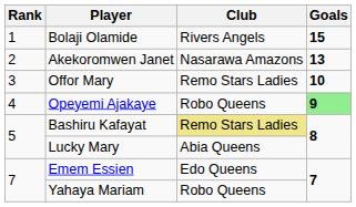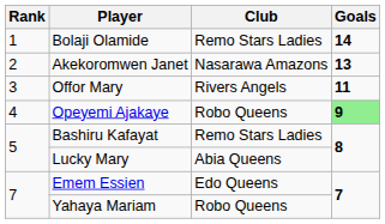Bolaji Olamide | Club: Rivers Angels -> Remo Stars Ladies
Bolaji Olamide | Goals: 15 -> 14
Offor Mary | Club: Remo Stars Ladies -> Rivers Angels
Offor Mary | Goals: 10 -> 11
Bashiru Kafayat | Club: khaki background -> no background
